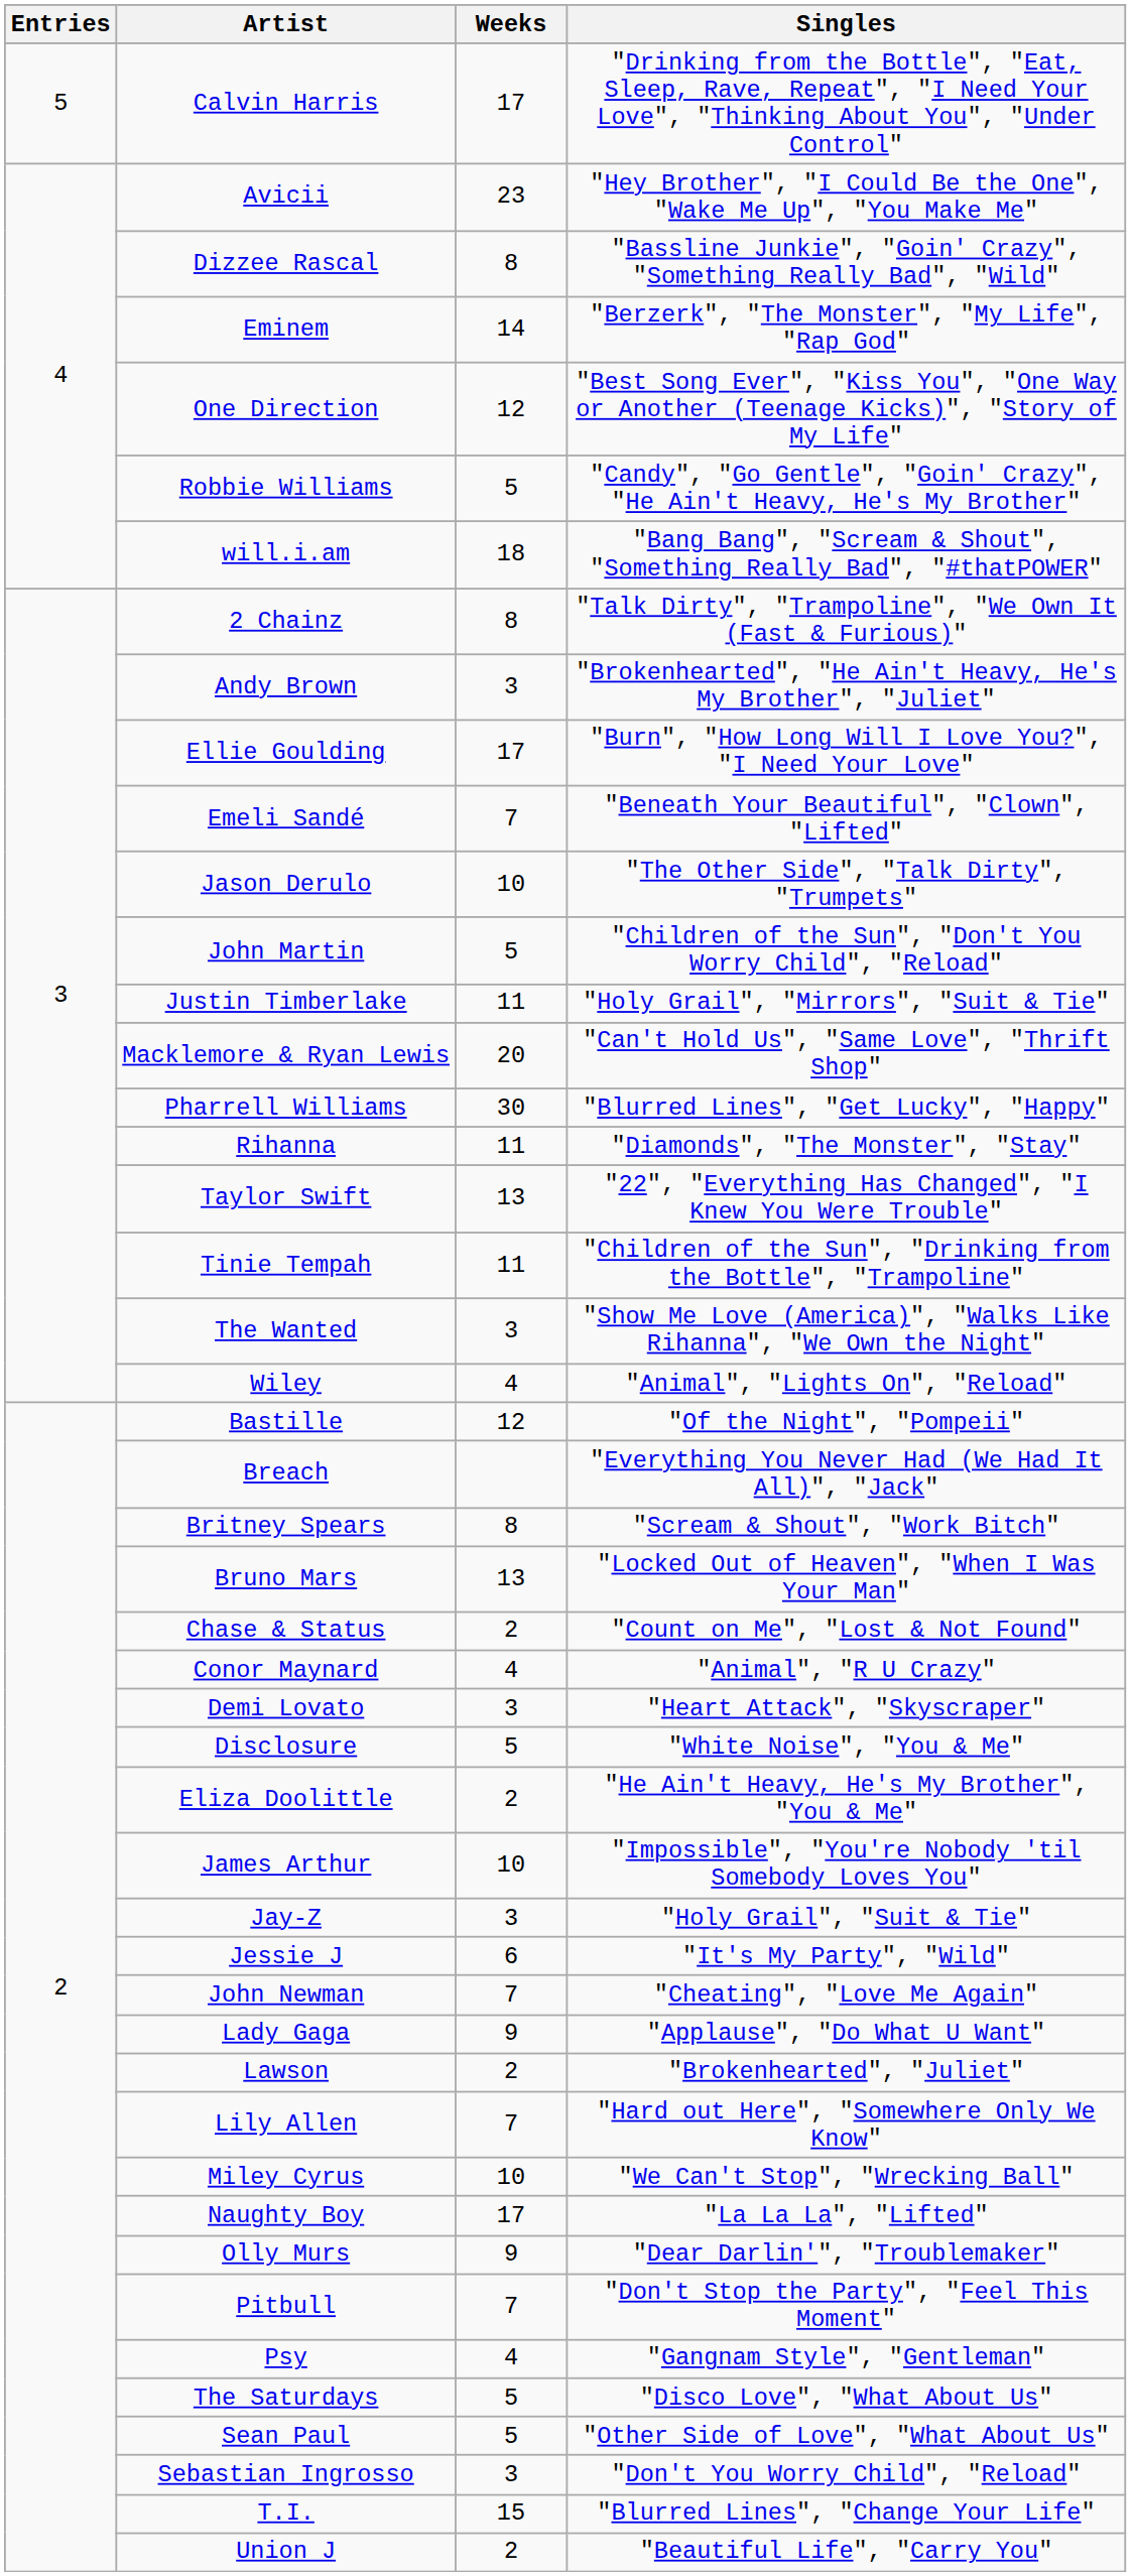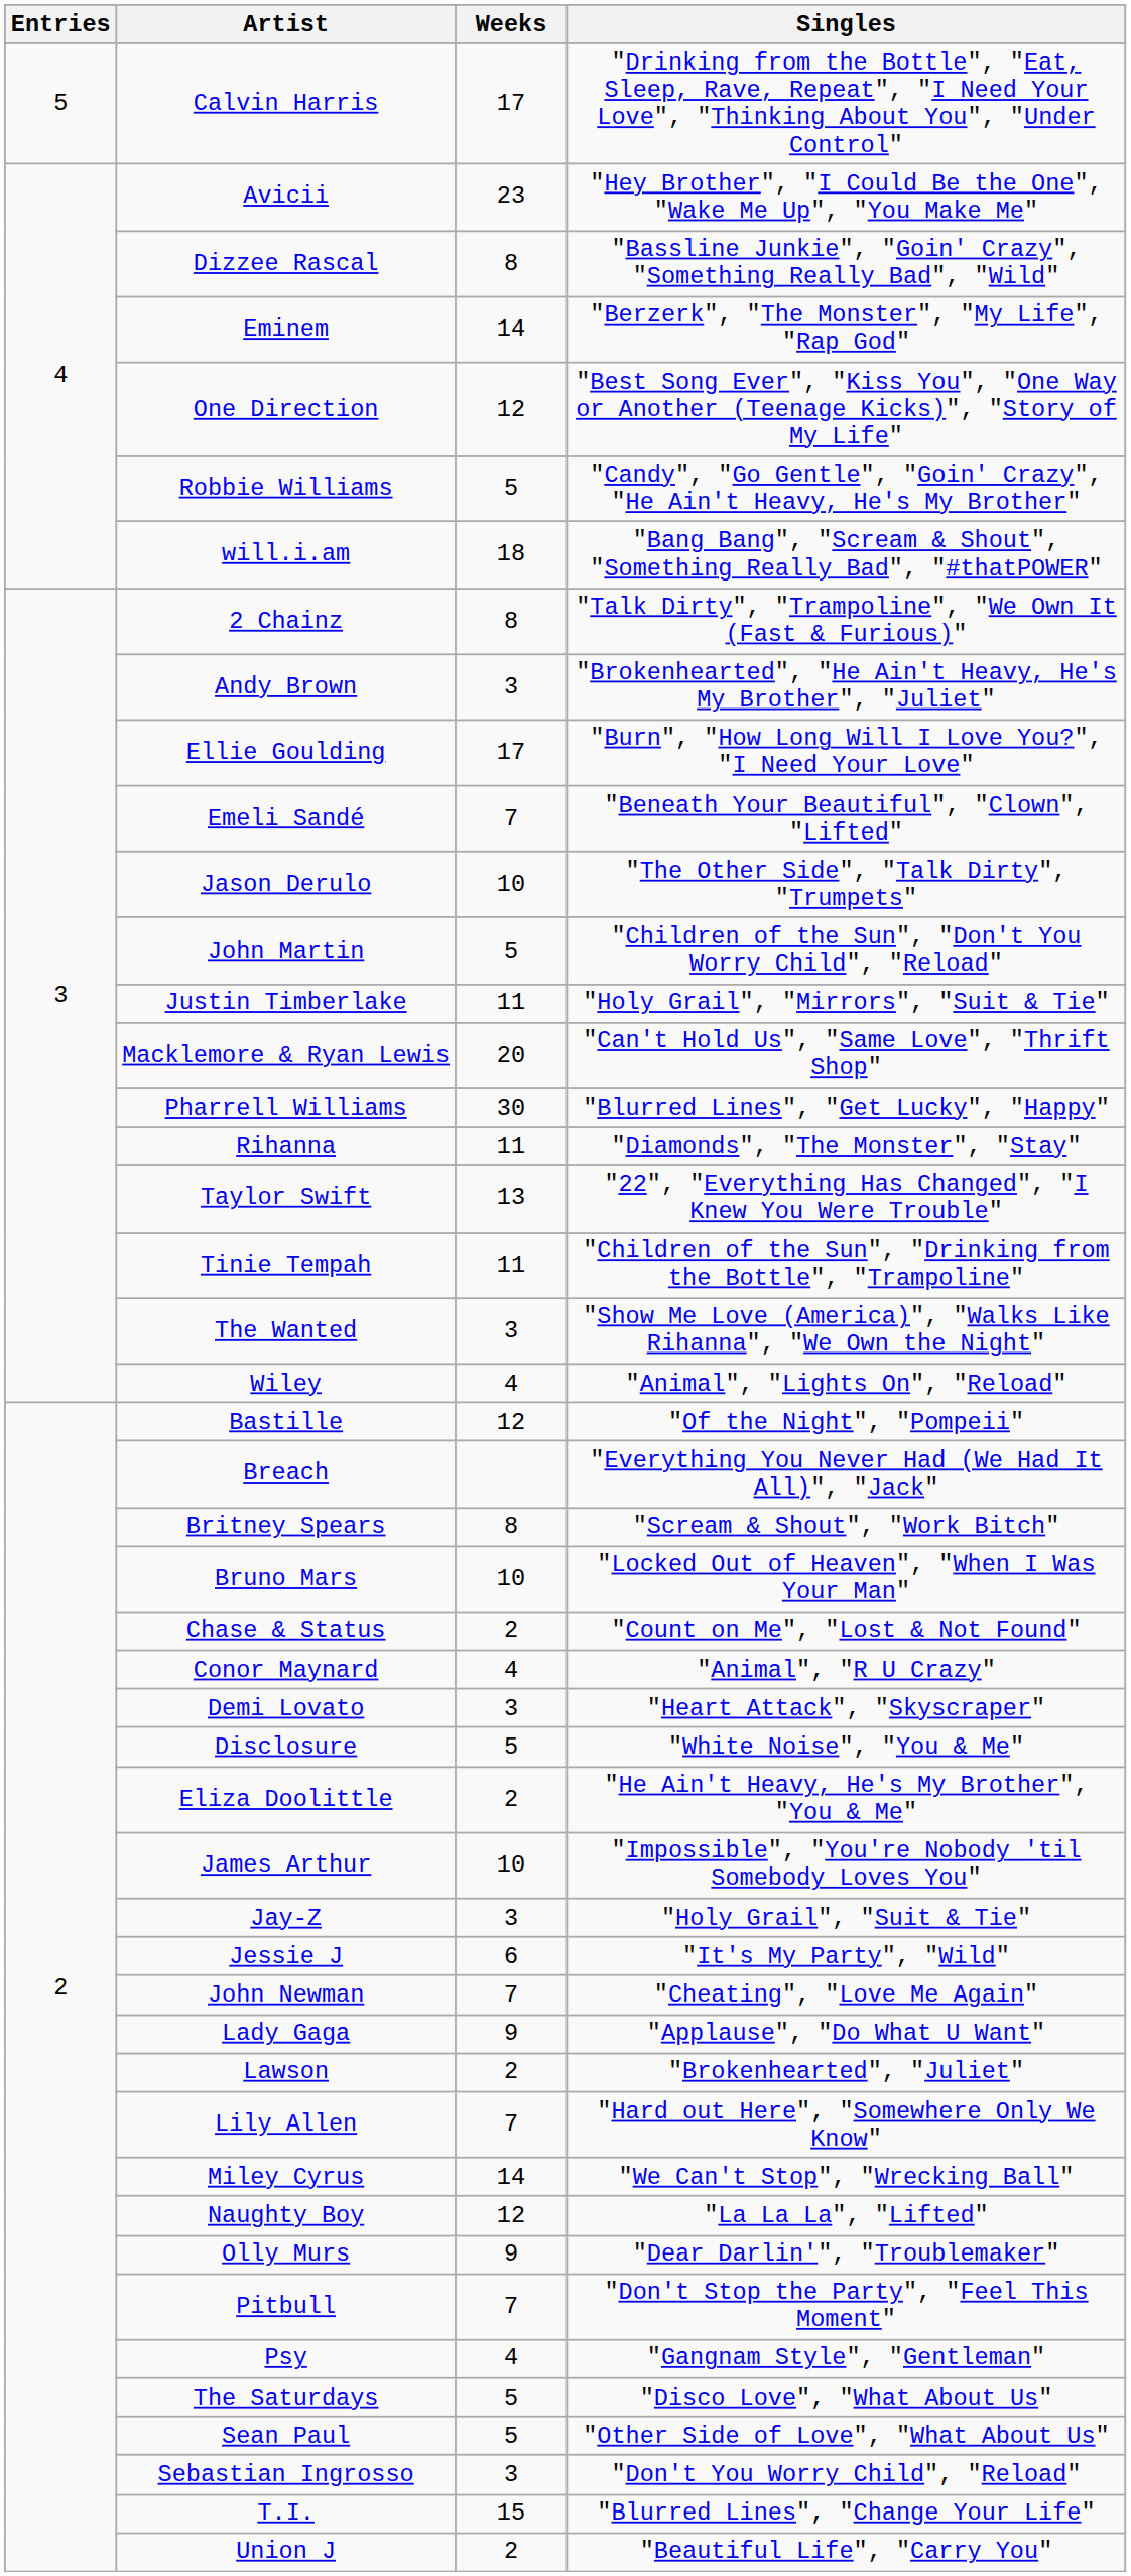Bruno Mars | Weeks: 13 -> 10
Miley Cyrus | Weeks: 10 -> 14
Naughty Boy | Weeks: 17 -> 12
